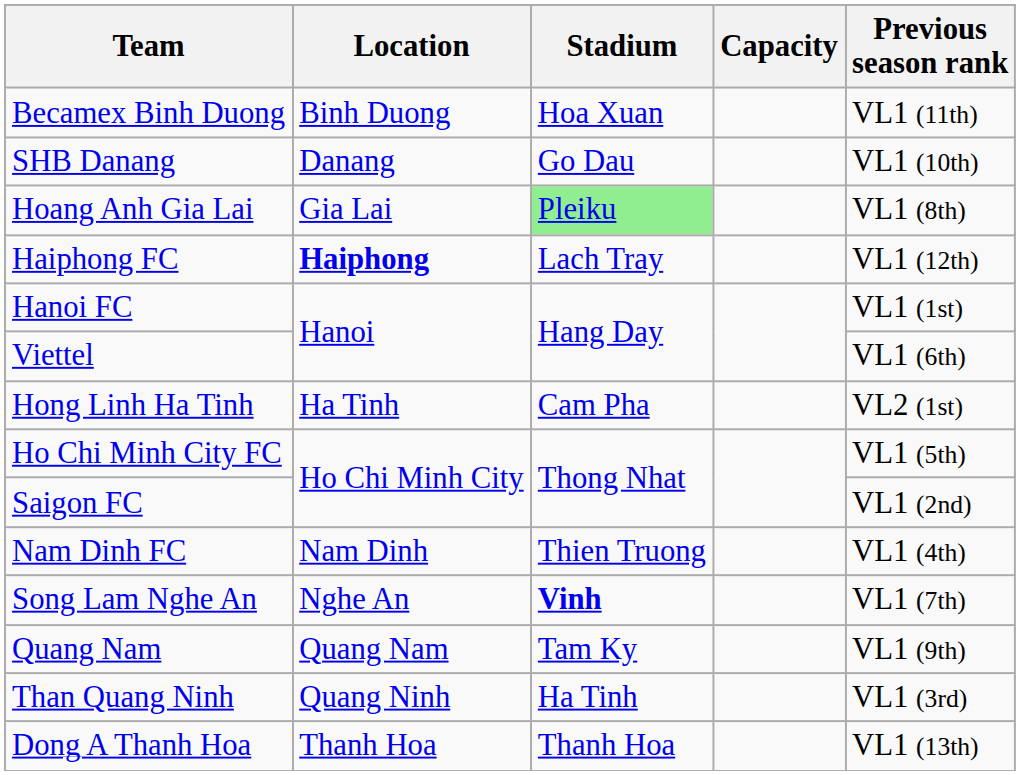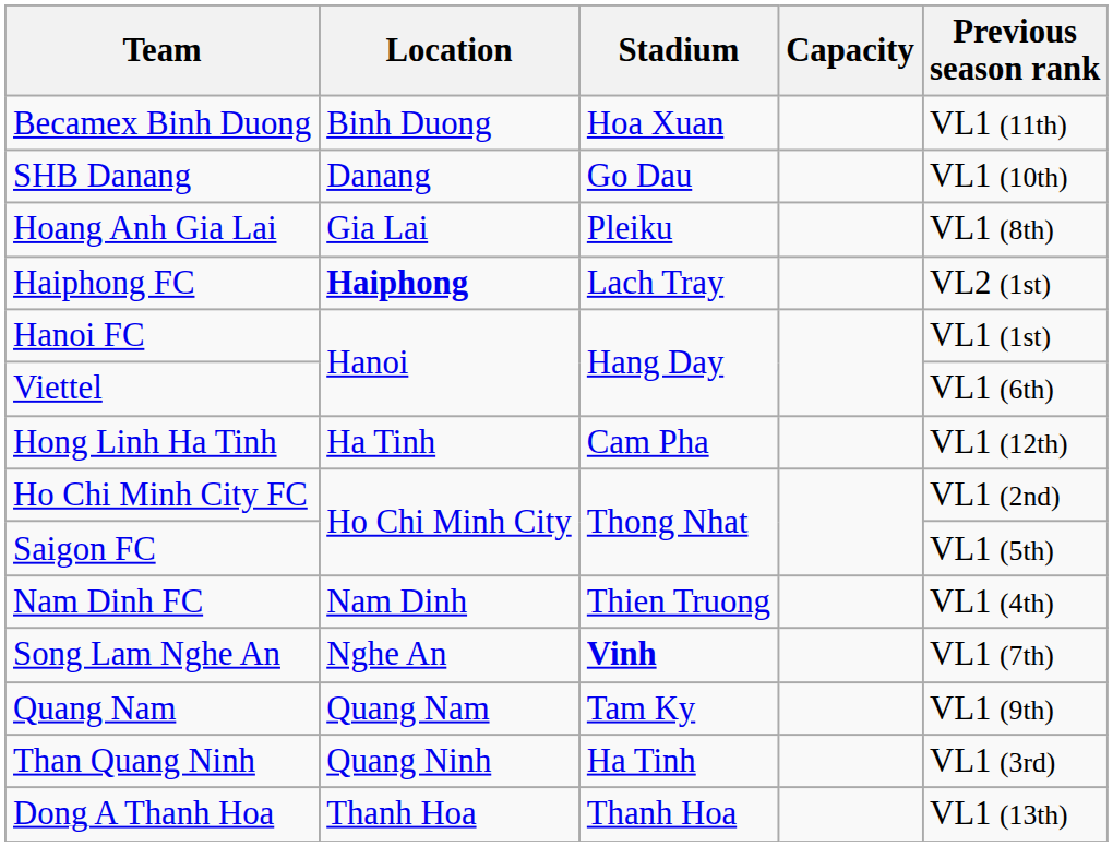Hoang Anh Gia Lai | Stadium: lightgreen background -> no background
Haiphong FC | Previous season rank: VL1 (12th) -> VL2 (1st)
Hong Linh Ha Tinh | Previous season rank: VL2 (1st) -> VL1 (12th)
Ho Chi Minh City FC | Previous season rank: VL1 (5th) -> VL1 (2nd)
Saigon FC | Previous season rank: VL1 (2nd) -> VL1 (5th)
